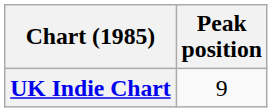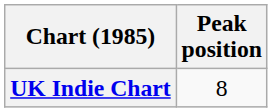UK Indie Chart | Peak position: 9 -> 8
